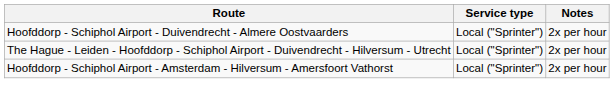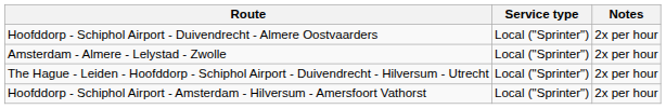+ row: Amsterdam - Almere - Lelystad - Zwolle | Local ("Sprinter") | 2x per hour
